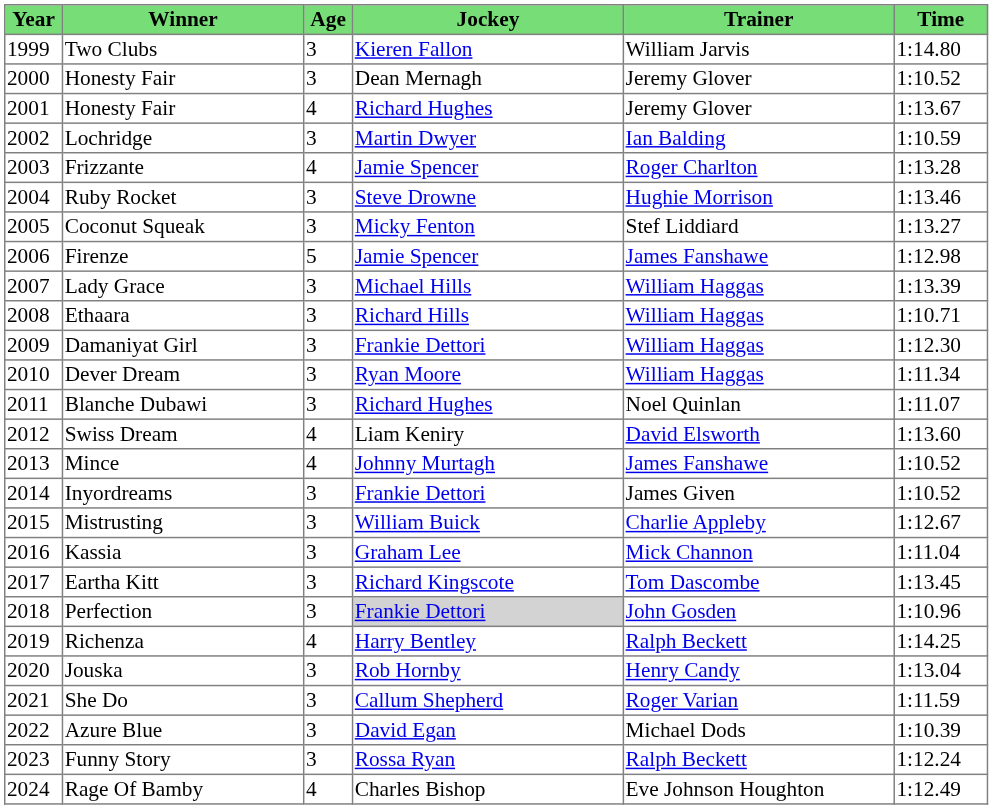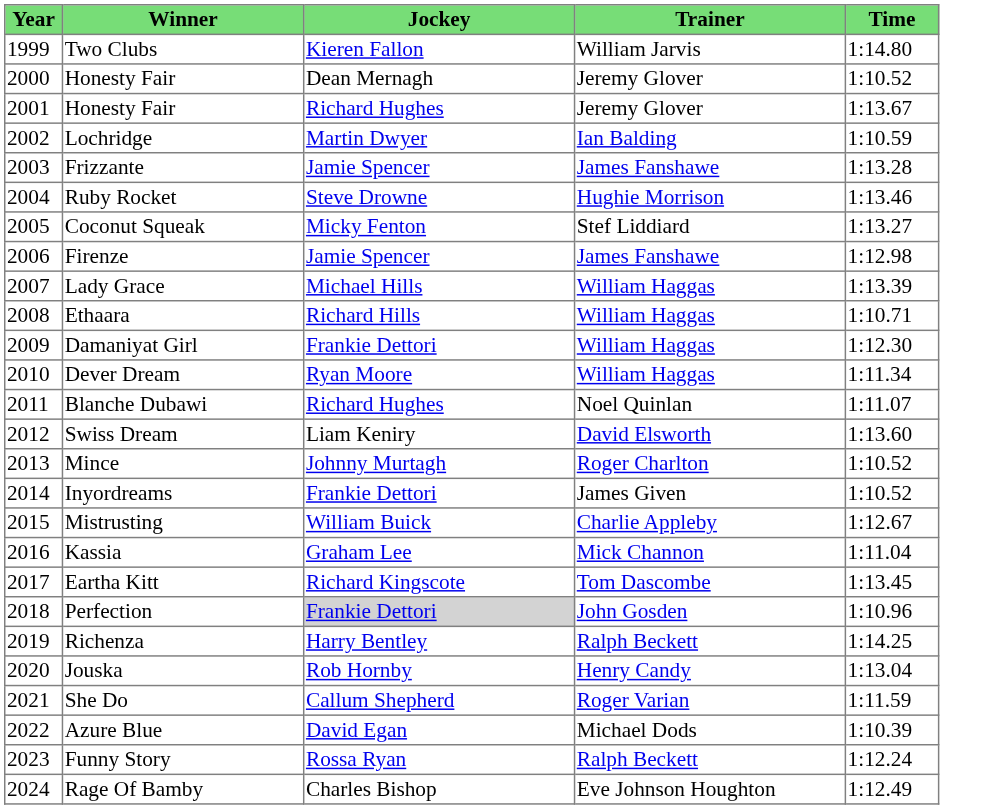- column: Age | 3 | 3 | 4 | 3 | 4 | 3 | 3 | 5 | 3 | 3 | 3 | 3 | 3 | 4 | 4 | 3 | 3 | 3 | 3 | 3 | 4 | 3 | 3 | 3 | 3 | 4
Frizzante | Trainer: Roger Charlton -> James Fanshawe
Mince | Trainer: James Fanshawe -> Roger Charlton
